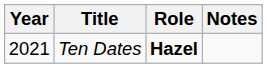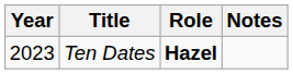Ten Dates | Year: 2021 -> 2023
